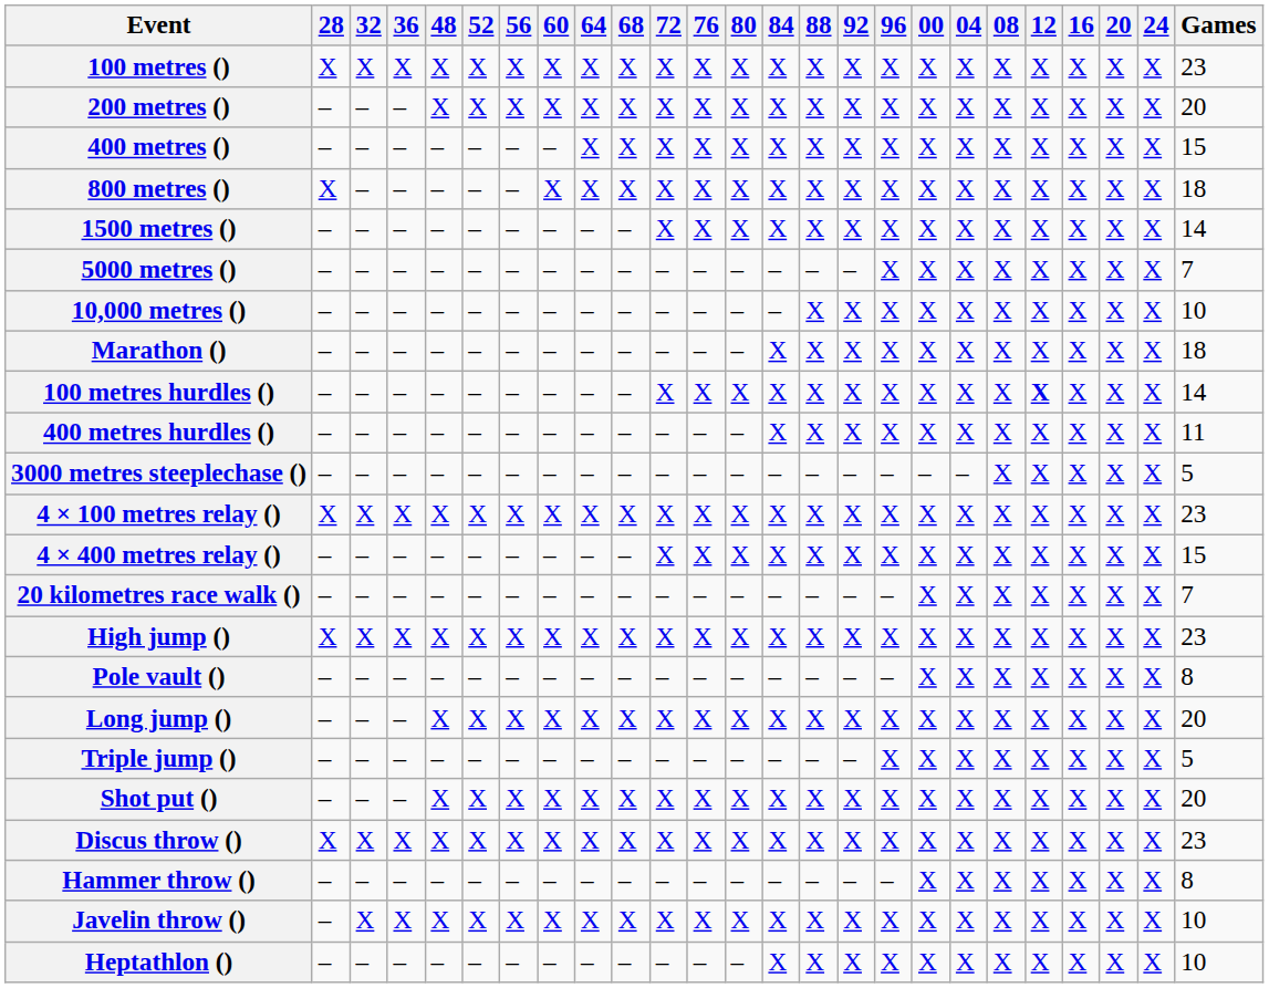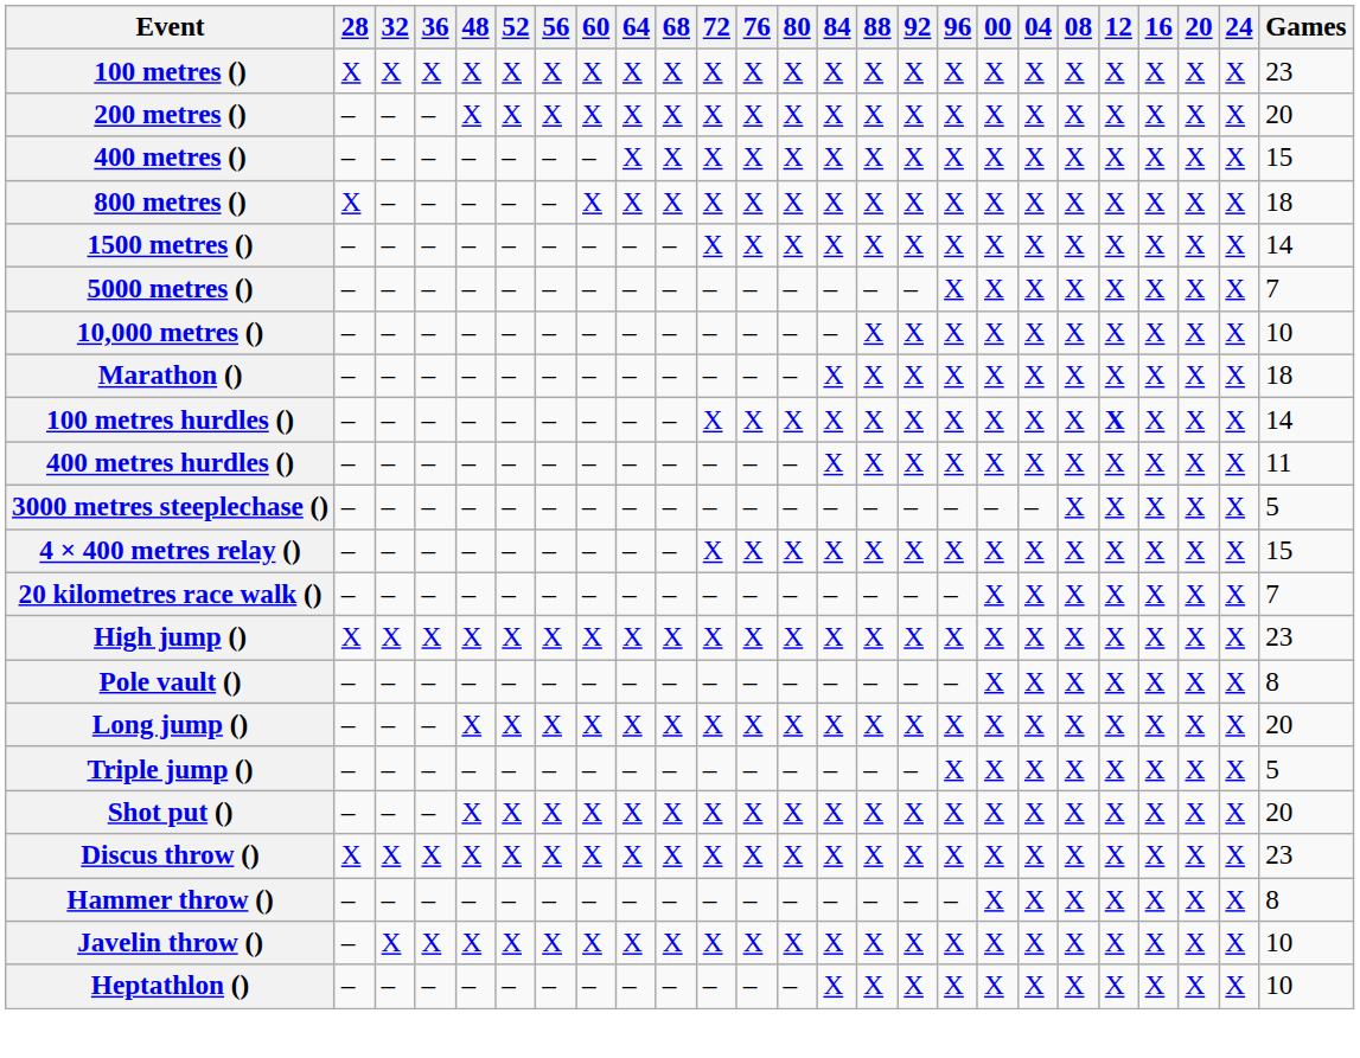- row: 4 × 100 metres relay () | X | X | X | X | X | X | X | X | X | X | X | X | X | X | X | X | X | X | X | X | X | X | X | 23
